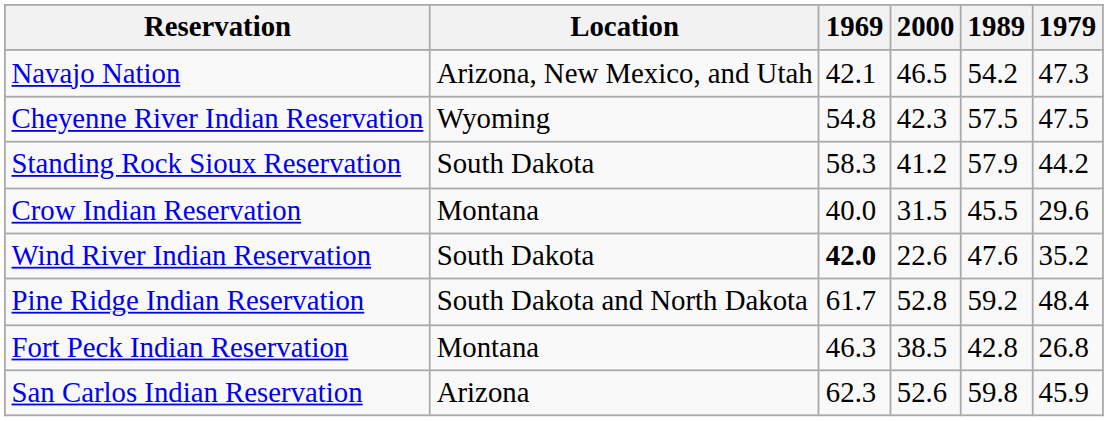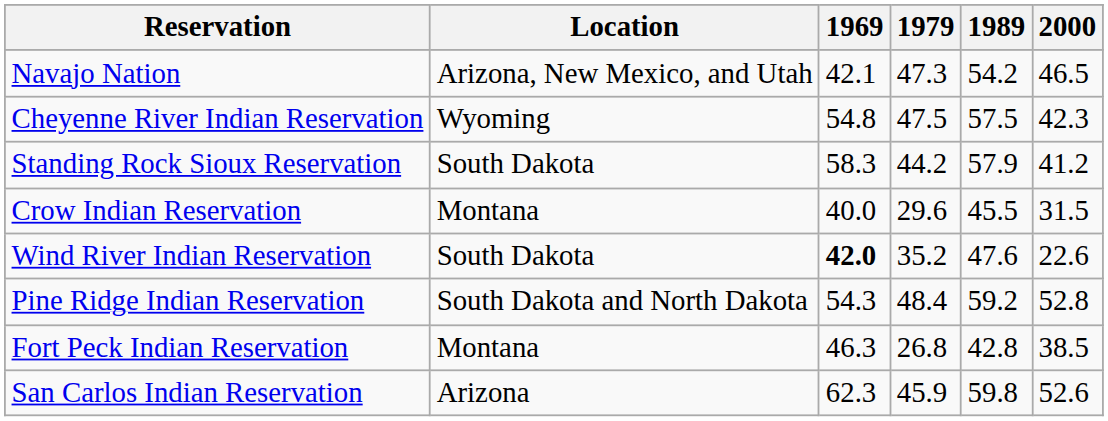columns swapped: 1979 <-> 2000
Pine Ridge Indian Reservation | 1969: 61.7 -> 54.3
